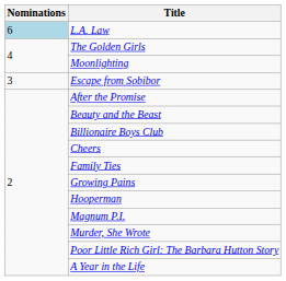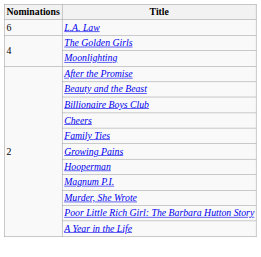L.A. Law | Nominations: lightblue background -> no background
- row: 3 | Escape from Sobibor
